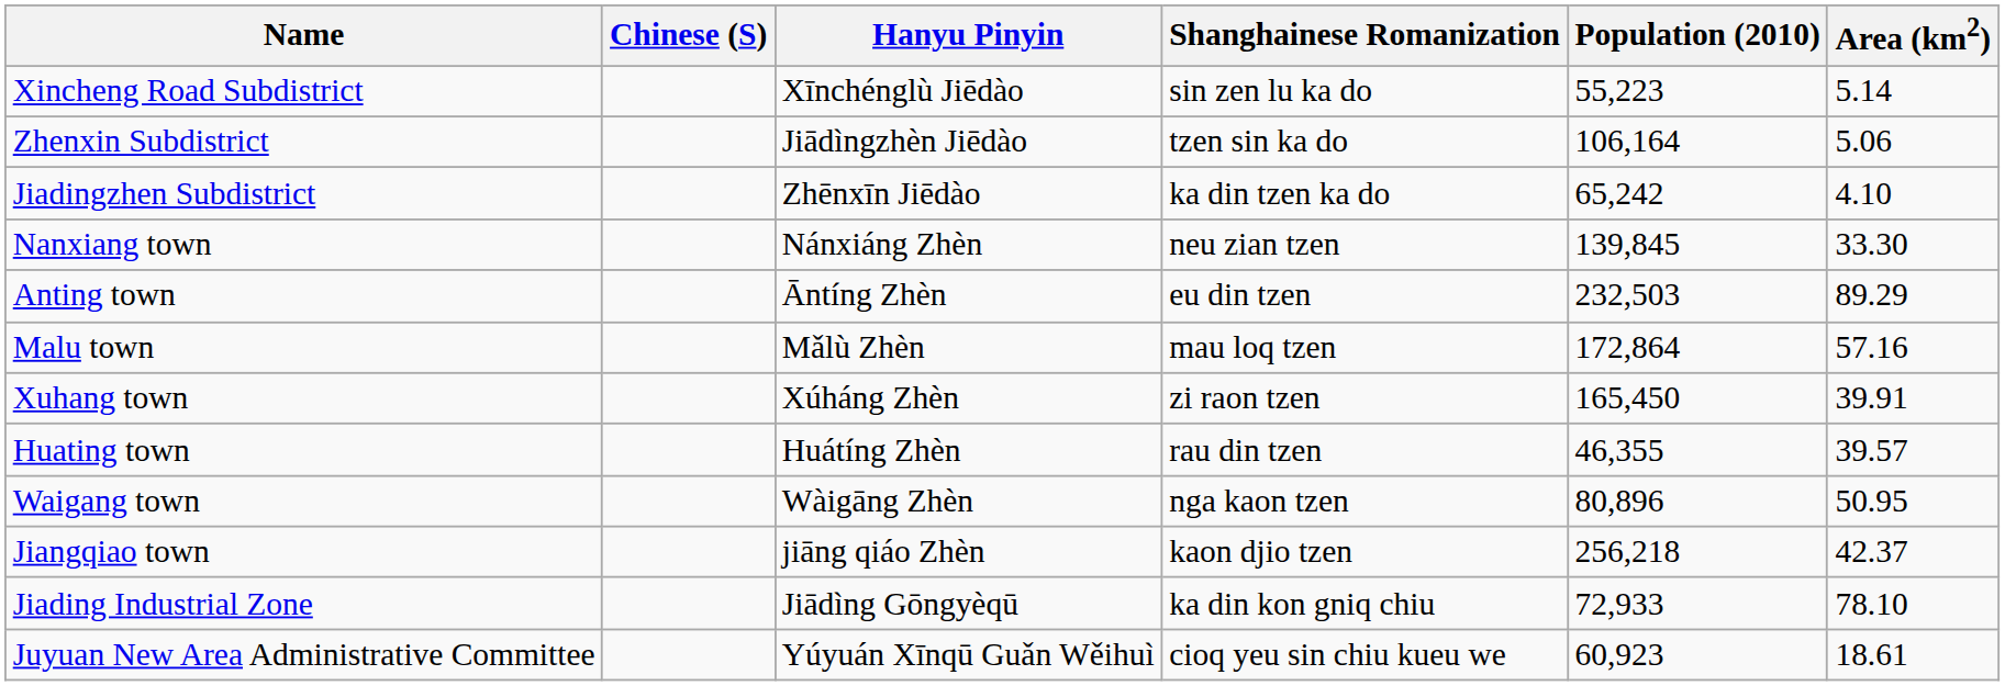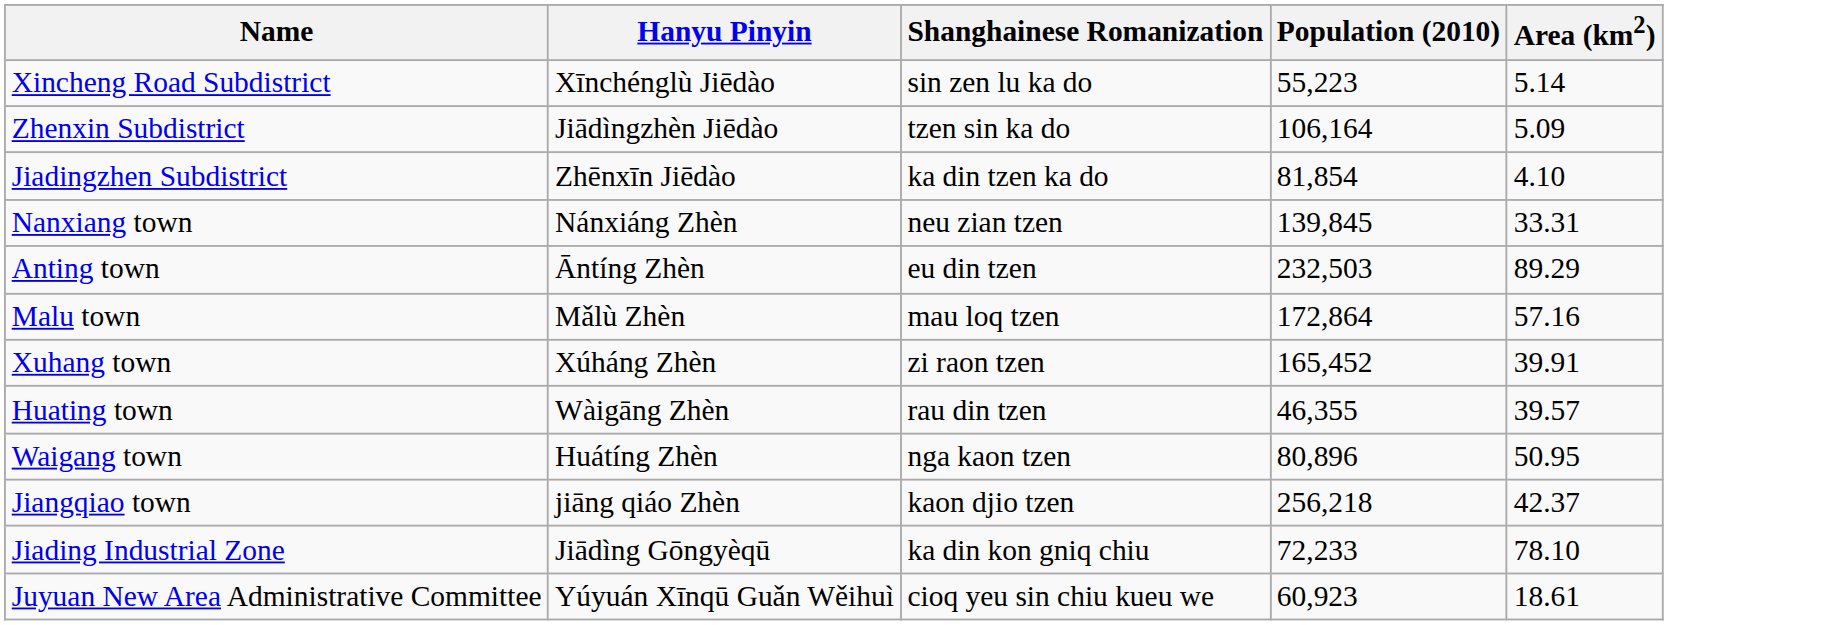- column: Chinese (S)
Zhenxin Subdistrict | Area (km2): 5.06 -> 5.09
Jiadingzhen Subdistrict | Population (2010): 65,242 -> 81,854
Nanxiang town | Area (km2): 33.30 -> 33.31
Xuhang town | Population (2010): 165,450 -> 165,452
Huating town | Hanyu Pinyin: Huátíng Zhèn -> Wàigāng Zhèn
Waigang town | Hanyu Pinyin: Wàigāng Zhèn -> Huátíng Zhèn
Jiading Industrial Zone | Population (2010): 72,933 -> 72,233
